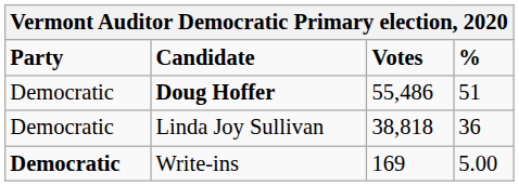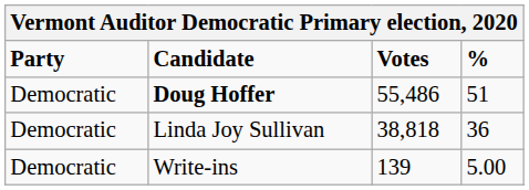Write-ins | Party: bold -> normal
Write-ins | Votes: 169 -> 139
